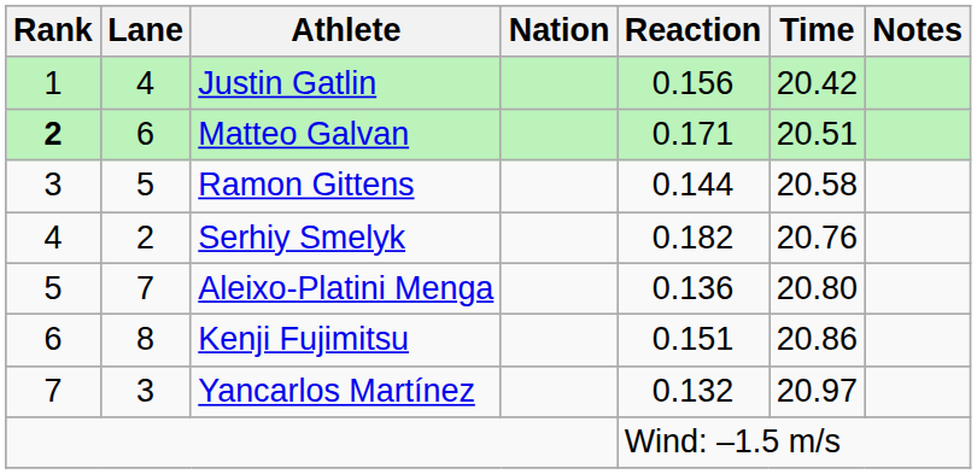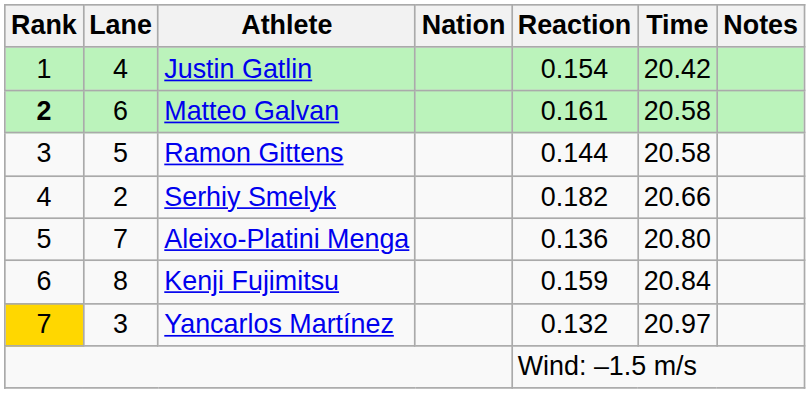Justin Gatlin | Reaction: 0.156 -> 0.154
Matteo Galvan | Reaction: 0.171 -> 0.161
Matteo Galvan | Time: 20.51 -> 20.58
Serhiy Smelyk | Time: 20.76 -> 20.66
Kenji Fujimitsu | Reaction: 0.151 -> 0.159
Kenji Fujimitsu | Time: 20.86 -> 20.84
Yancarlos Martínez | Rank: no background -> gold background
